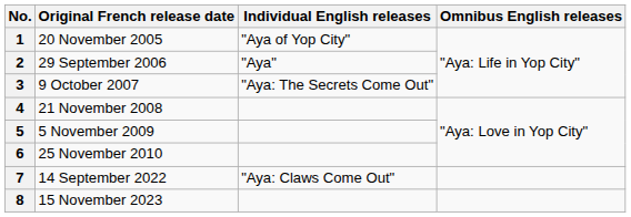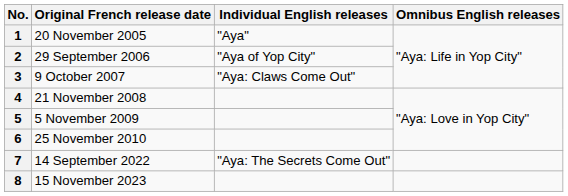1 | Individual English releases: "Aya of Yop City" -> "Aya"
2 | Individual English releases: "Aya" -> "Aya of Yop City"
3 | Individual English releases: "Aya: The Secrets Come Out" -> "Aya: Claws Come Out"
7 | Individual English releases: "Aya: Claws Come Out" -> "Aya: The Secrets Come Out"
